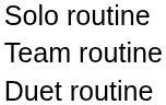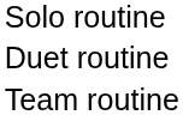rows swapped: Duet routine <-> Team routine
